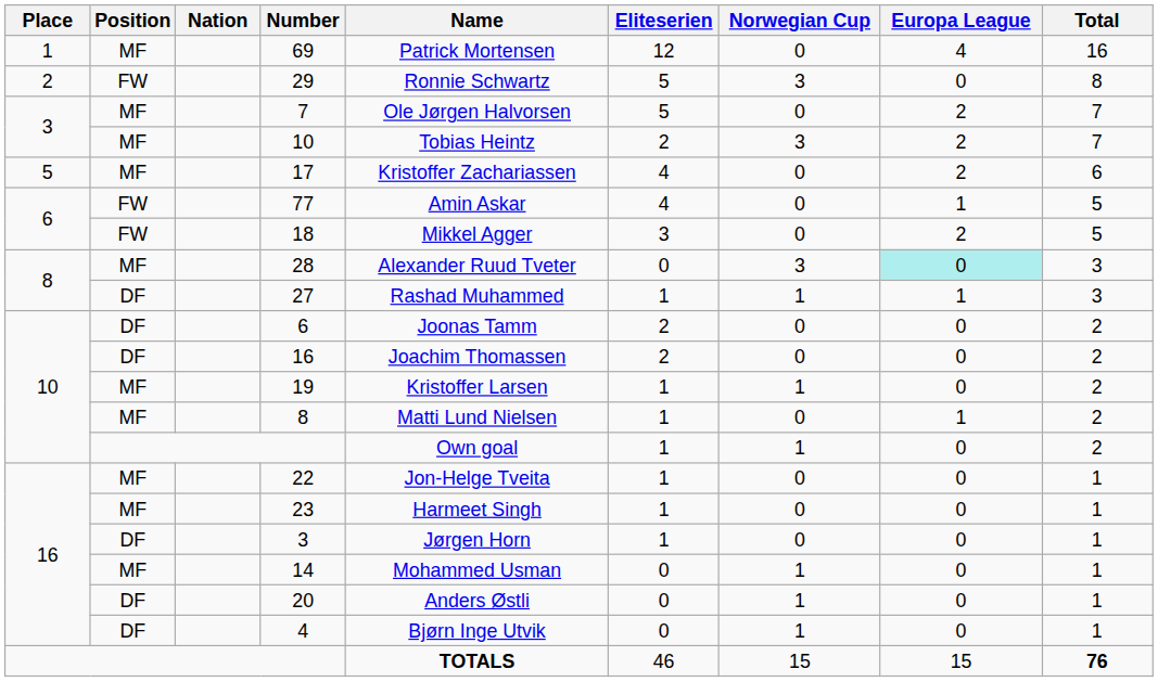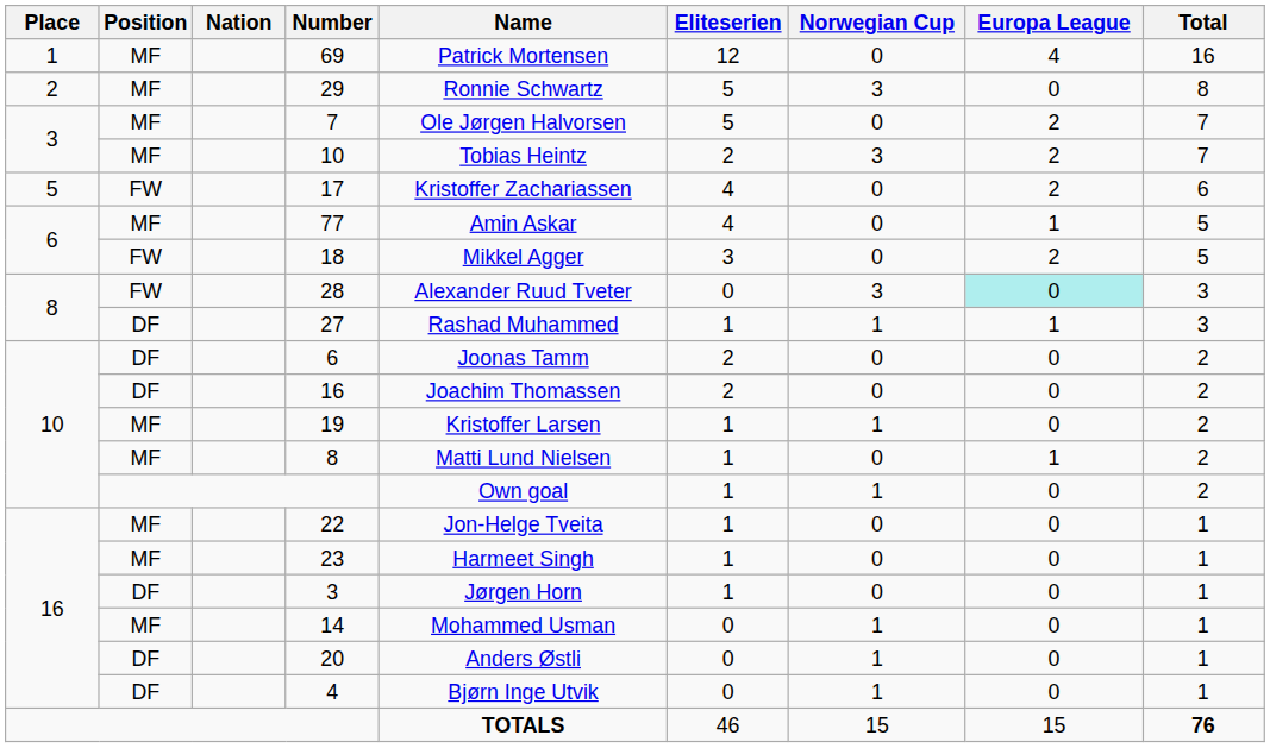29 | Position: FW -> MF
17 | Position: MF -> FW
77 | Position: FW -> MF
28 | Position: MF -> FW
